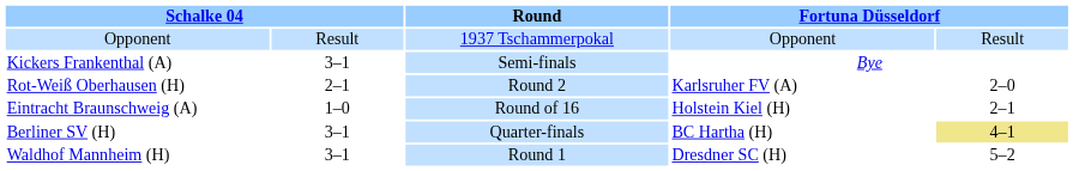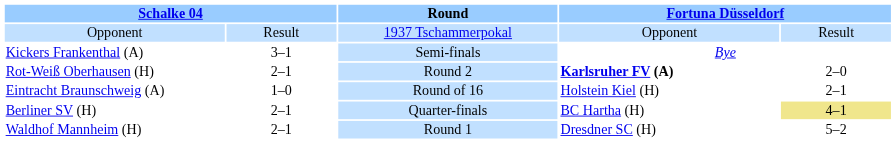Rot-Weiß Oberhausen (H) | column 4: normal -> bold
Berliner SV (H) | column 2: 3–1 -> 2–1
Waldhof Mannheim (H) | column 2: 3–1 -> 2–1
